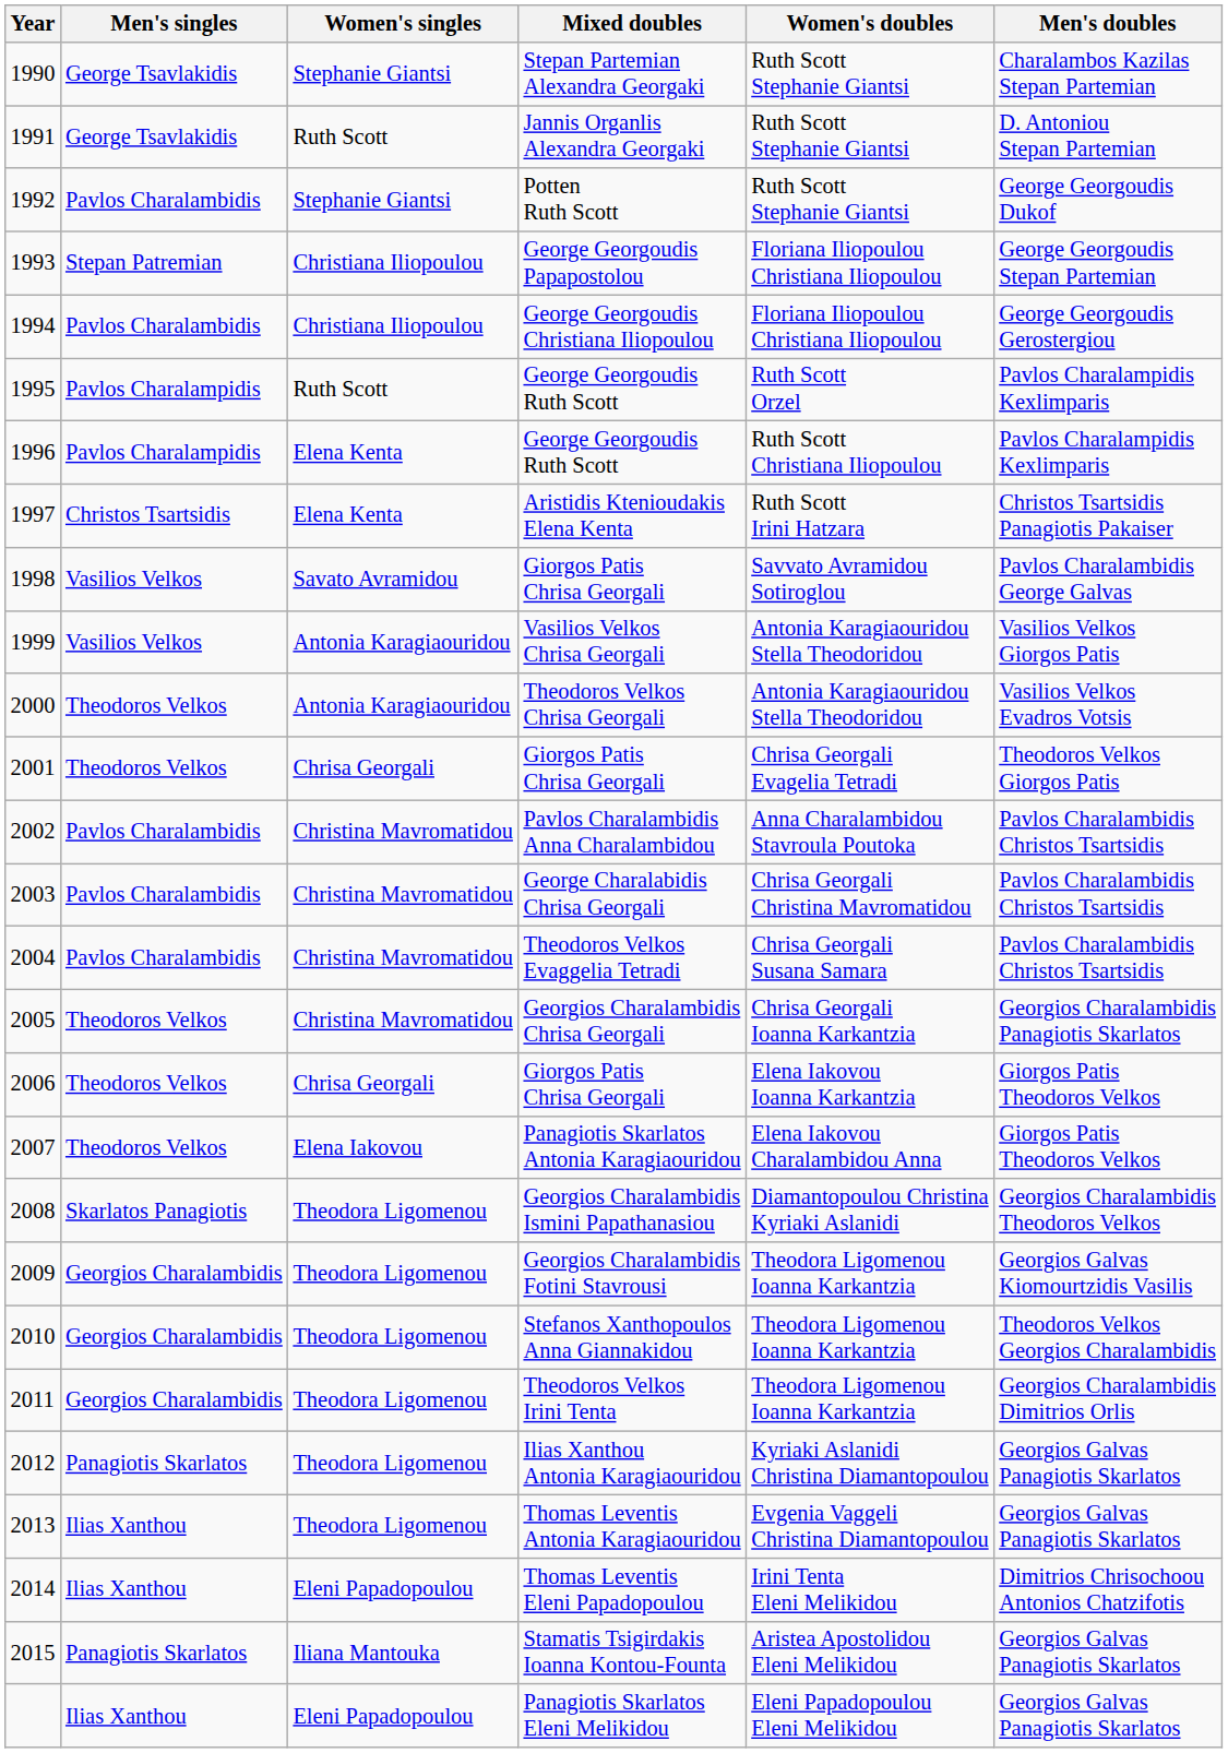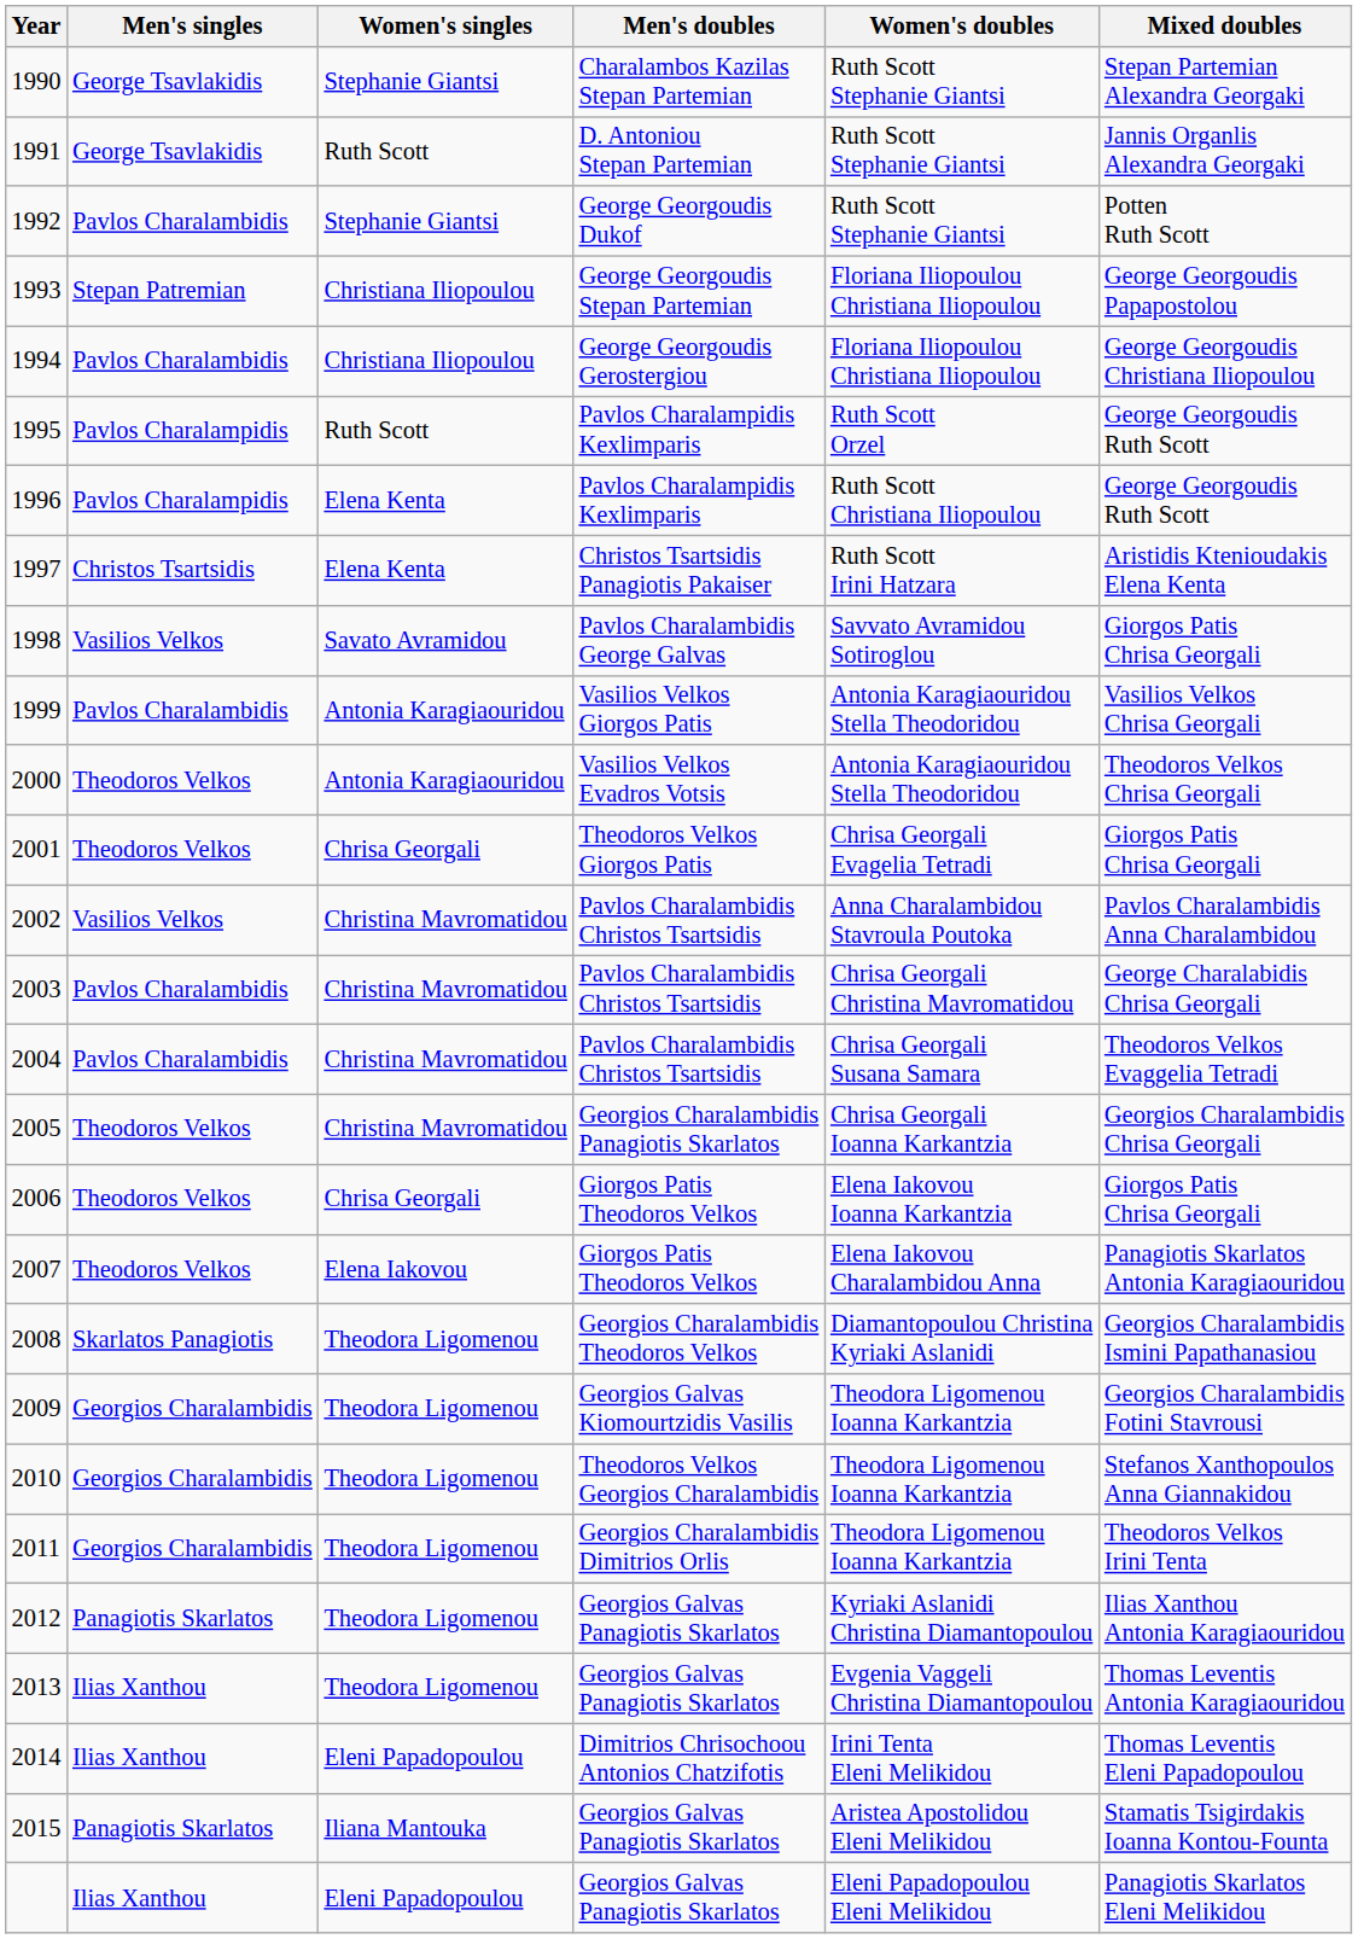columns swapped: Men's doubles <-> Mixed doubles
1999 | Men's singles: Vasilios Velkos -> Pavlos Charalambidis
2002 | Men's singles: Pavlos Charalambidis -> Vasilios Velkos
